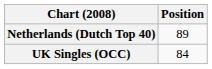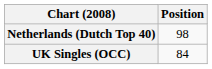Netherlands (Dutch Top 40) | Position: 89 -> 98
